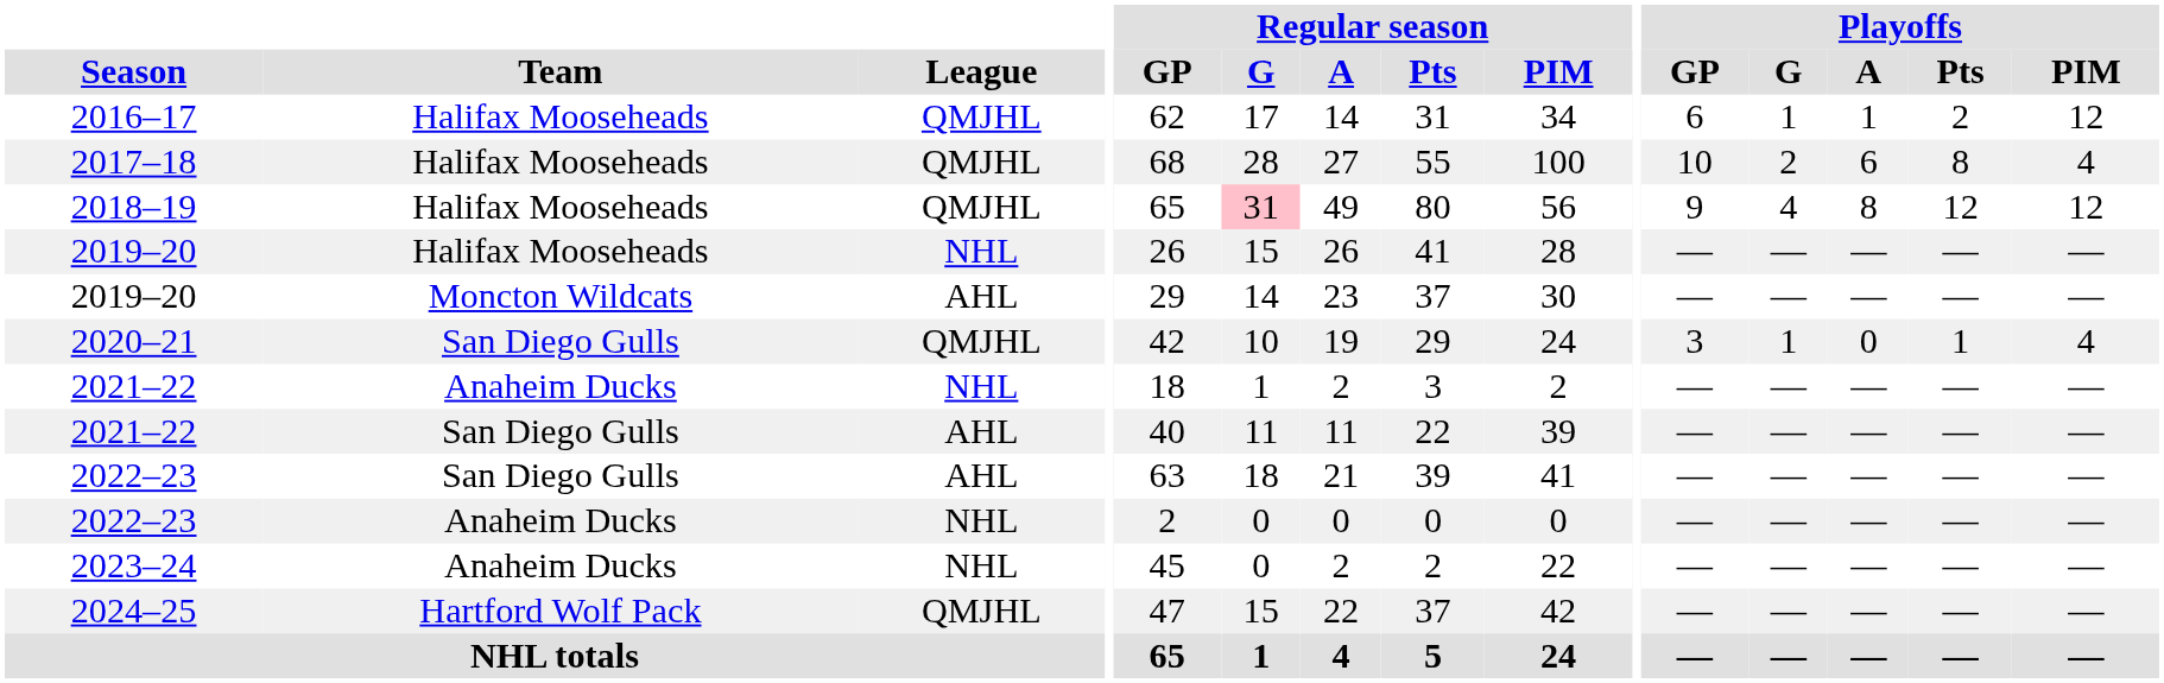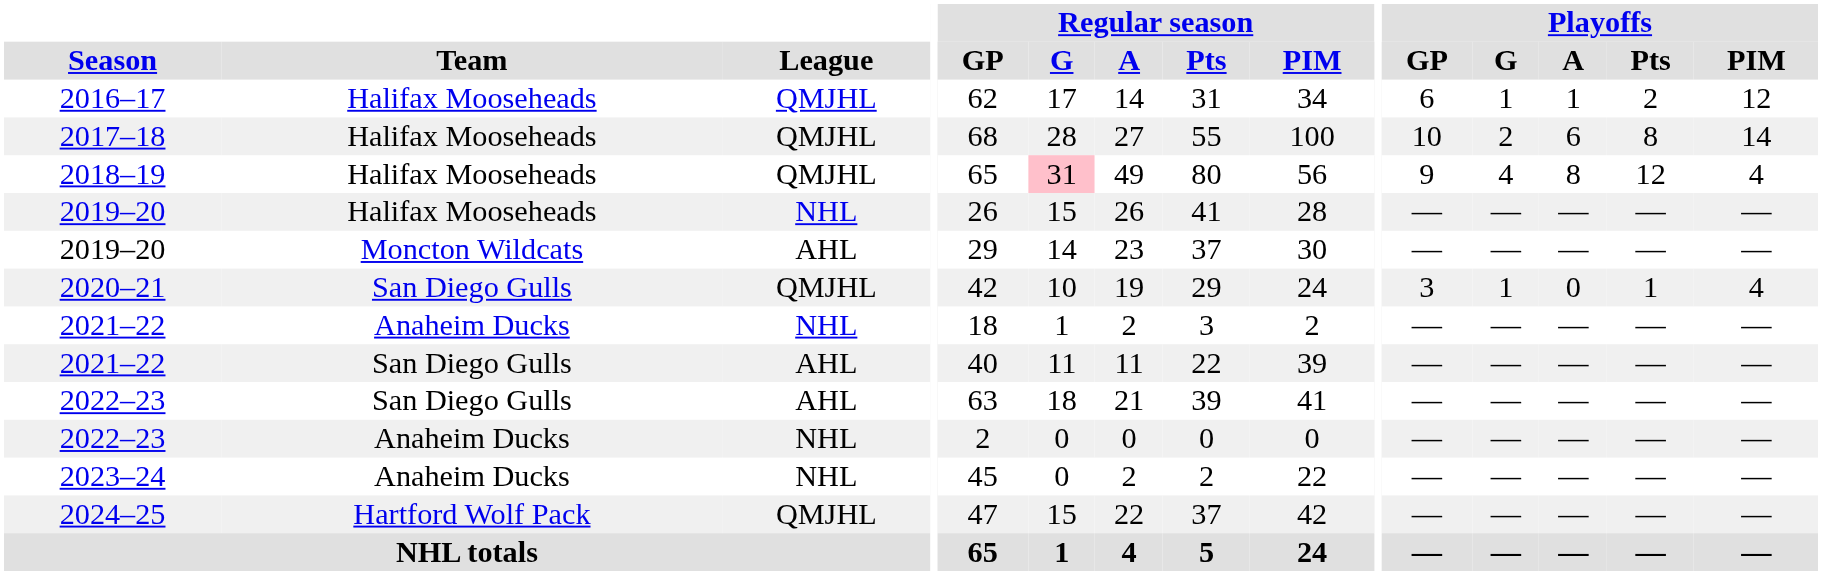2017–18 | Playoffs / PIM: 4 -> 14
2018–19 | Playoffs / PIM: 12 -> 4
